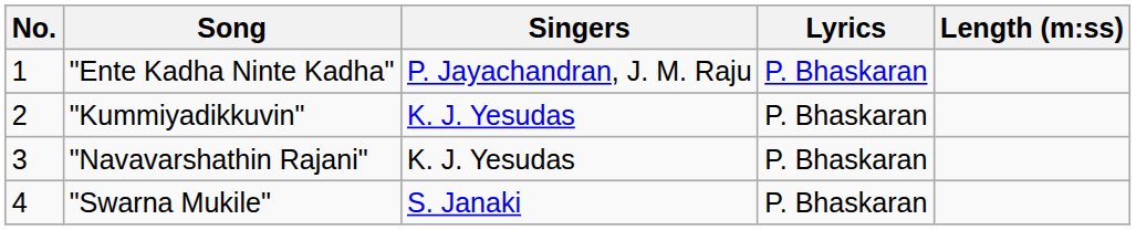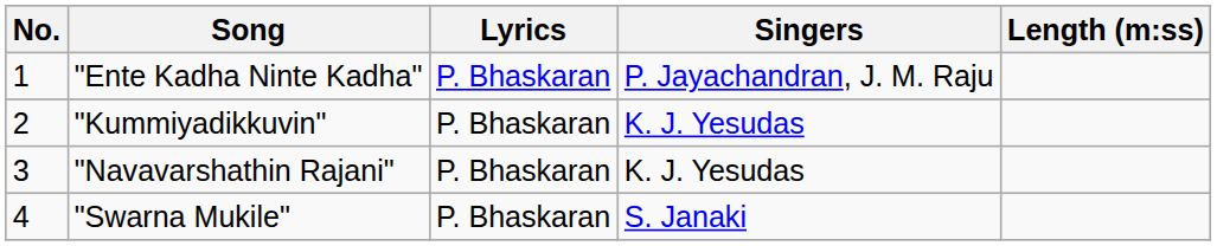columns swapped: Singers <-> Lyrics
